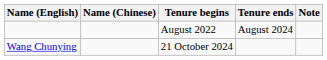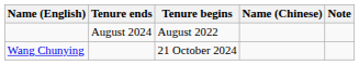columns swapped: Name (Chinese) <-> Tenure ends
